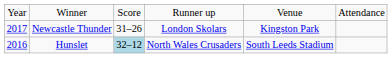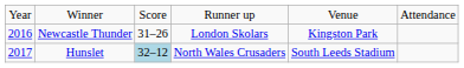Newcastle Thunder | column 1: 2017 -> 2016
Hunslet | column 1: 2016 -> 2017
